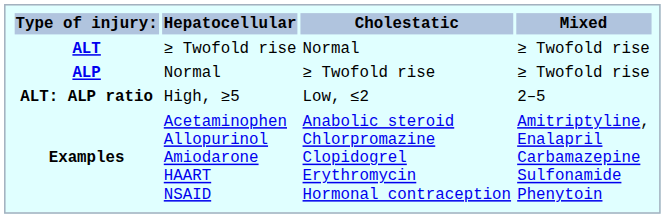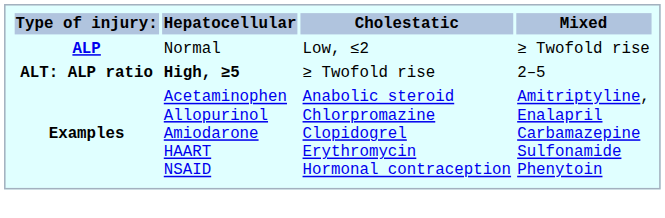- row: ALT | ≥ Twofold rise | Normal | ≥ Twofold rise
ALP | Cholestatic: ≥ Twofold rise -> Low, ≤2
ALT: ALP ratio | Hepatocellular: normal -> bold
ALT: ALP ratio | Cholestatic: Low, ≤2 -> ≥ Twofold rise
